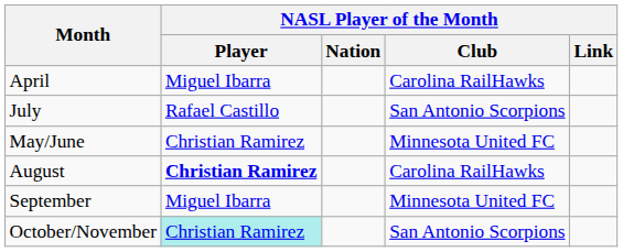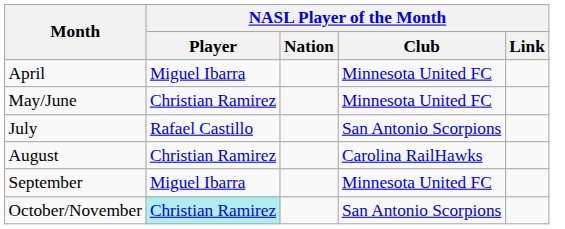April | NASL Player of the Month / Club: Carolina RailHawks -> Minnesota United FC
rows swapped: May/June <-> July
August | NASL Player of the Month / Player: bold -> normal
